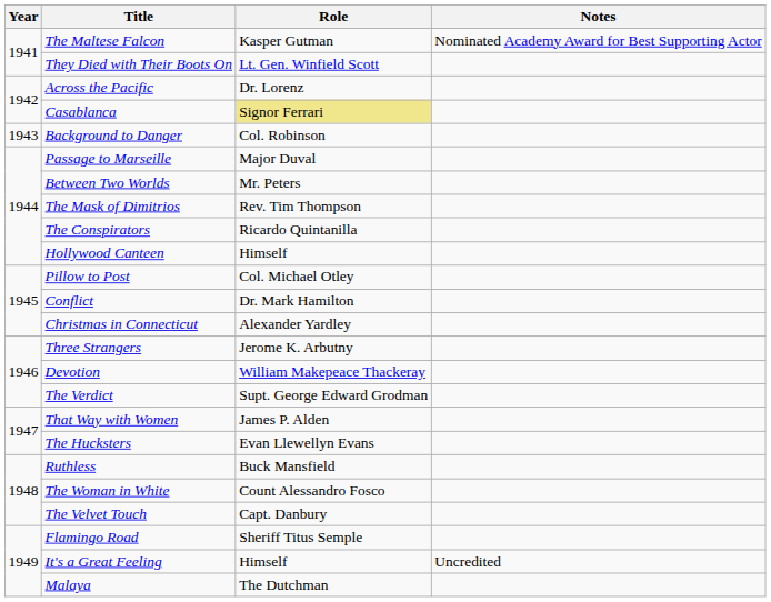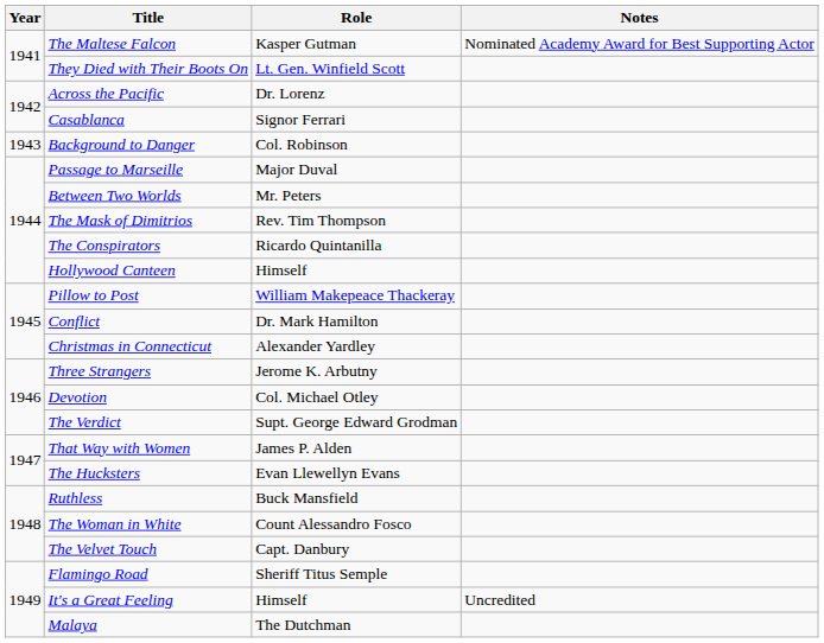Casablanca | Role: khaki background -> no background
Pillow to Post | Role: Col. Michael Otley -> William Makepeace Thackeray
Devotion | Role: William Makepeace Thackeray -> Col. Michael Otley
